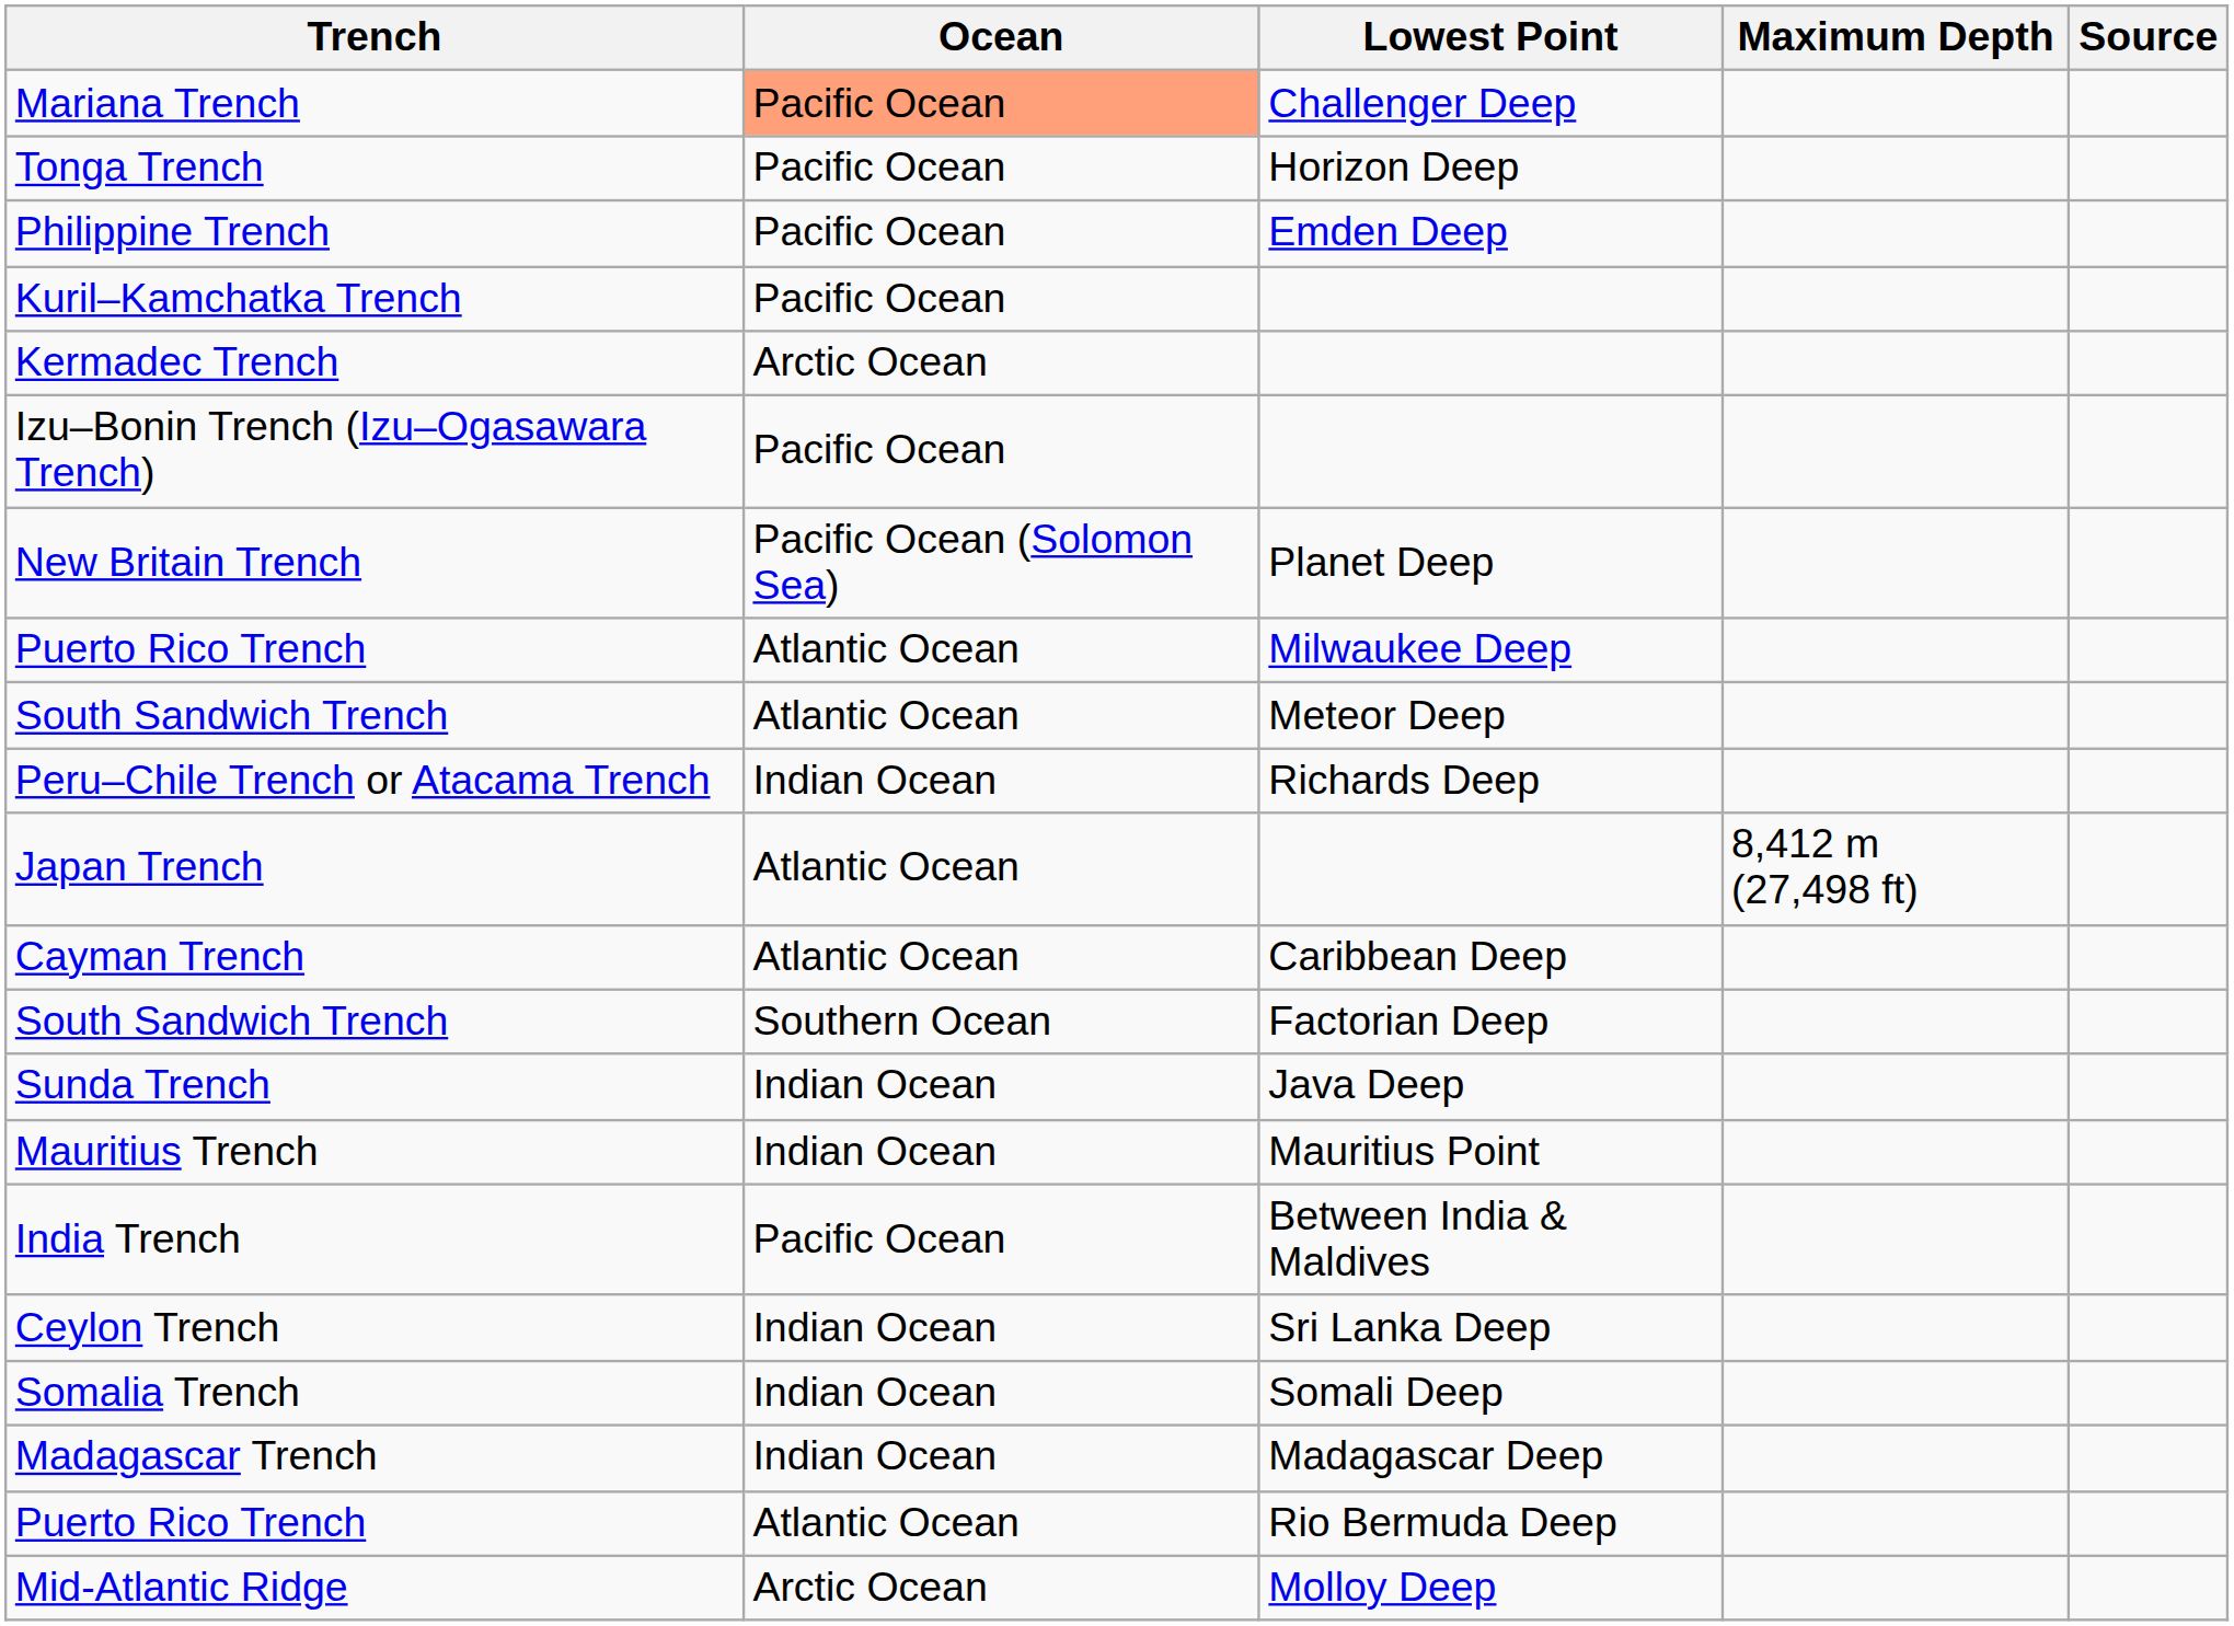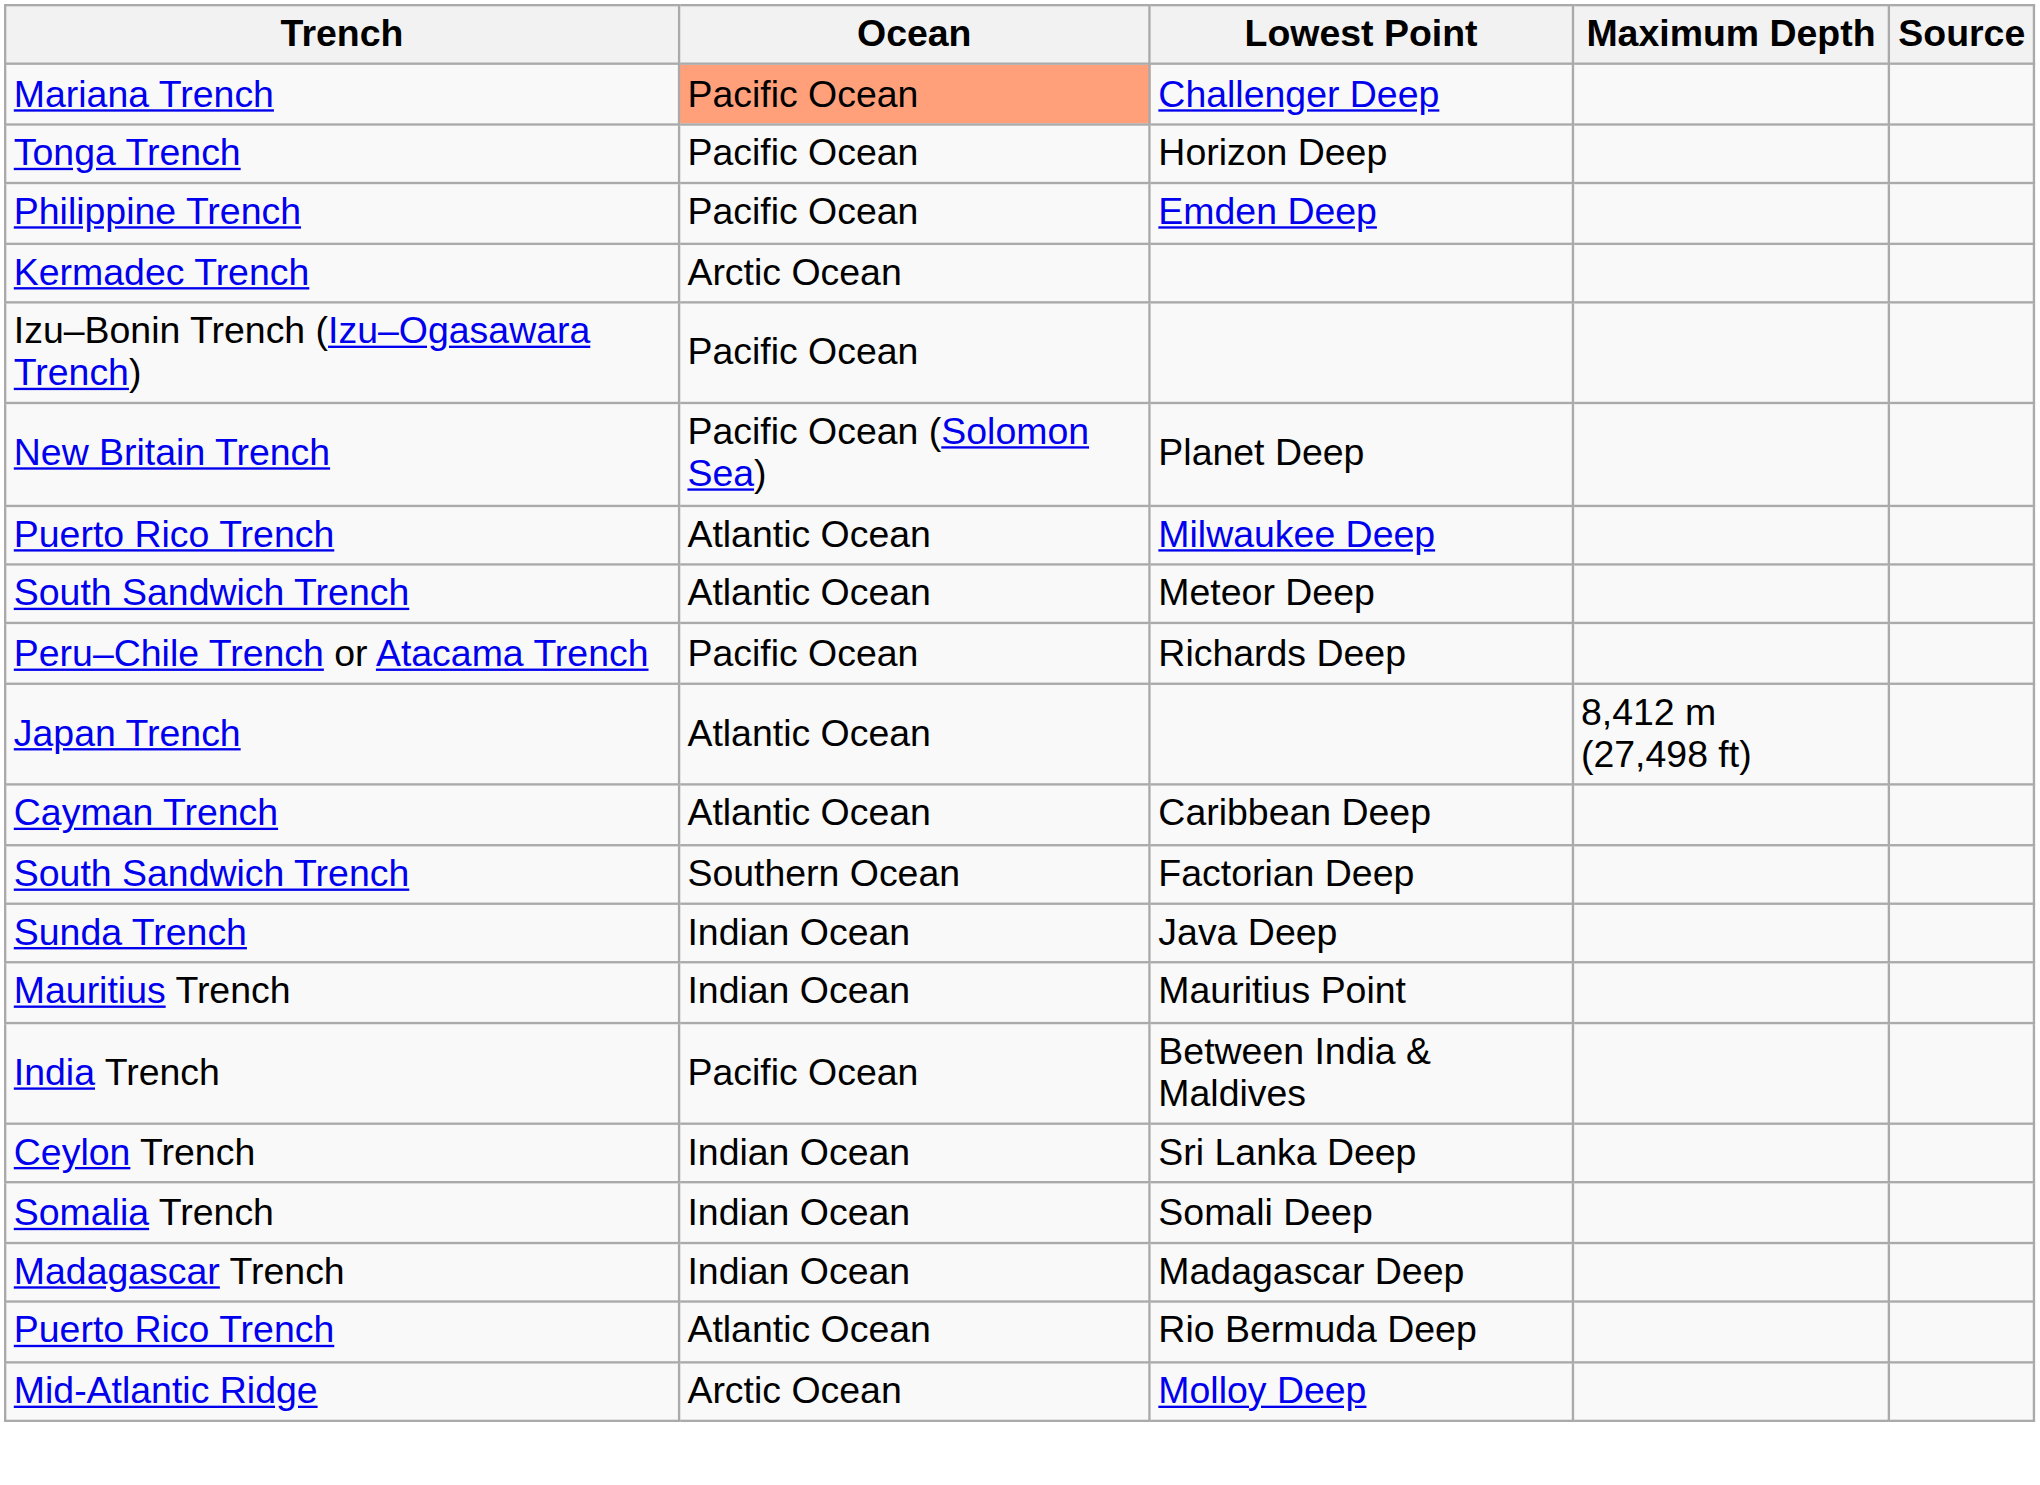- row: Kuril–Kamchatka Trench | Pacific Ocean
Peru–Chile Trench or Atacama Trench | Ocean: Indian Ocean -> Pacific Ocean
